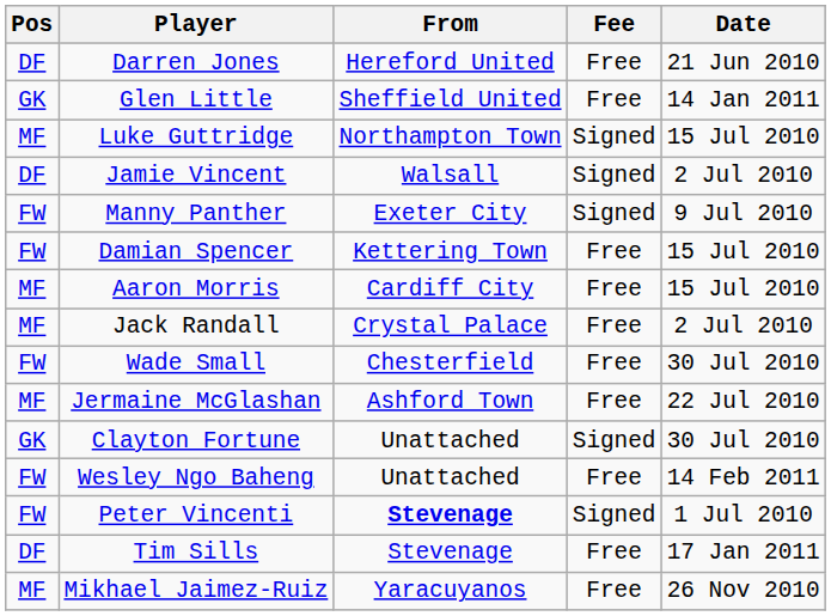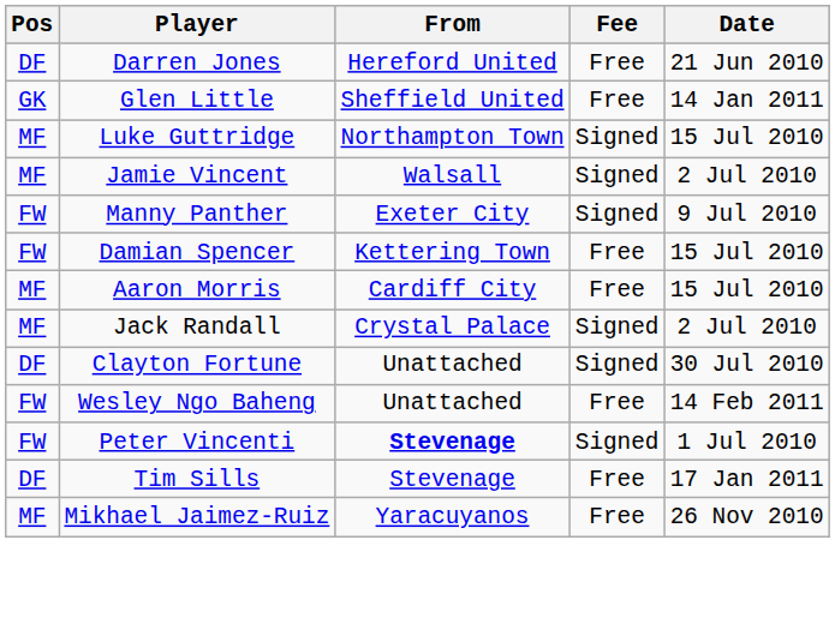Jamie Vincent | Pos: DF -> MF
Jack Randall | Fee: Free -> Signed
- row: FW | Wade Small | Chesterfield | Free | 30 Jul 2010
- row: MF | Jermaine McGlashan | Ashford Town | Free | 22 Jul 2010
Clayton Fortune | Pos: GK -> DF
